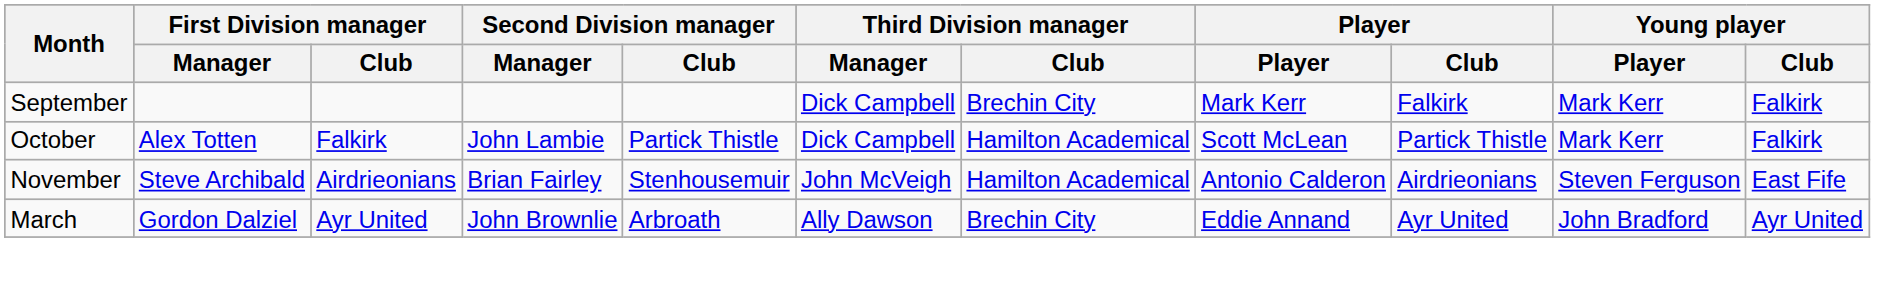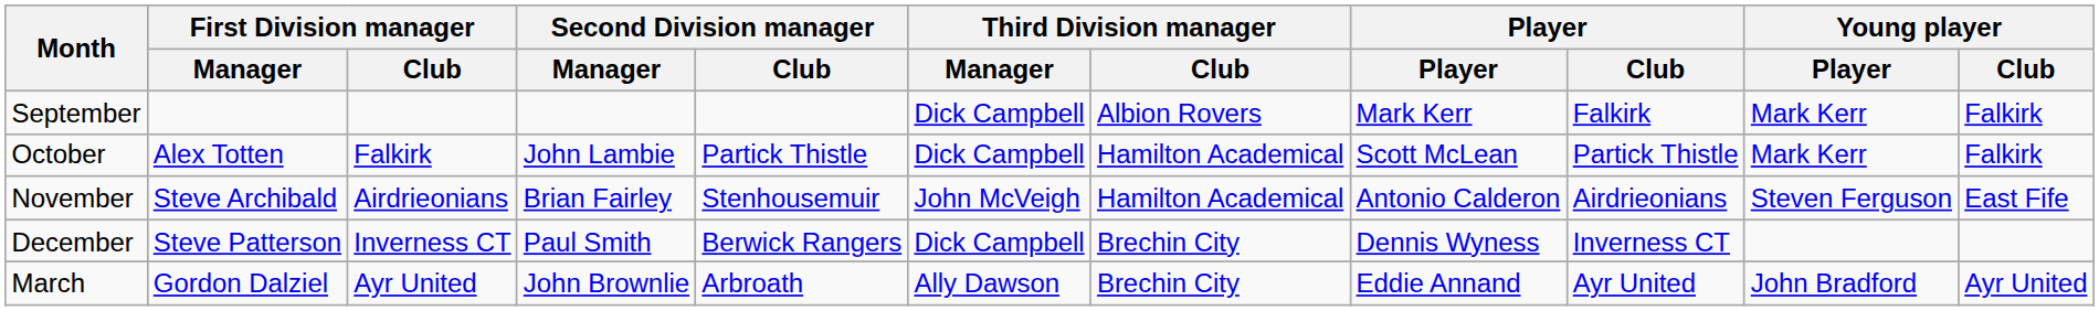September | Third Division manager / Club: Brechin City -> Albion Rovers
+ row: December | Steve Patterson | Inverness CT | Paul Smith | Berwick Rangers | Dick Campbell | Brechin City | Dennis Wyness | Inverness CT
